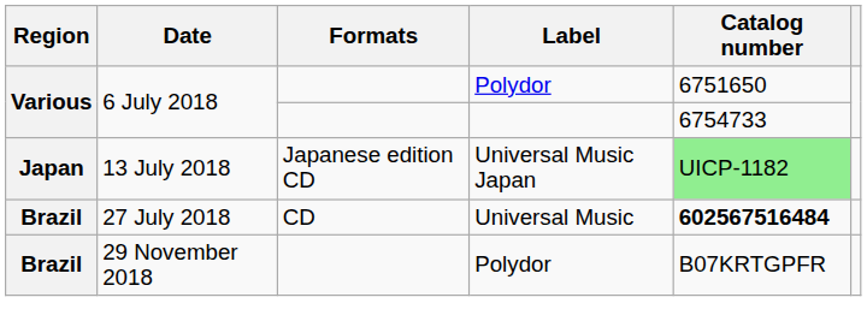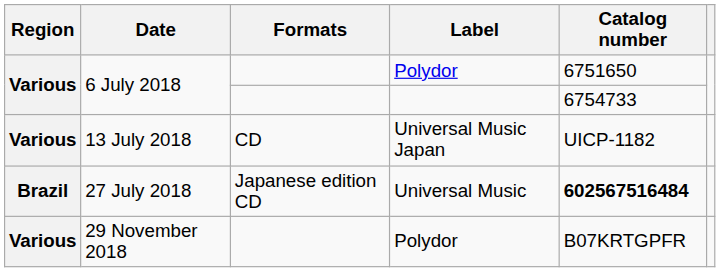13 July 2018 | Region: Japan -> Various
13 July 2018 | Formats: Japanese edition CD -> CD
13 July 2018 | Catalog number: lightgreen background -> no background
27 July 2018 | Formats: CD -> Japanese edition CD
29 November 2018 | Region: Brazil -> Various
